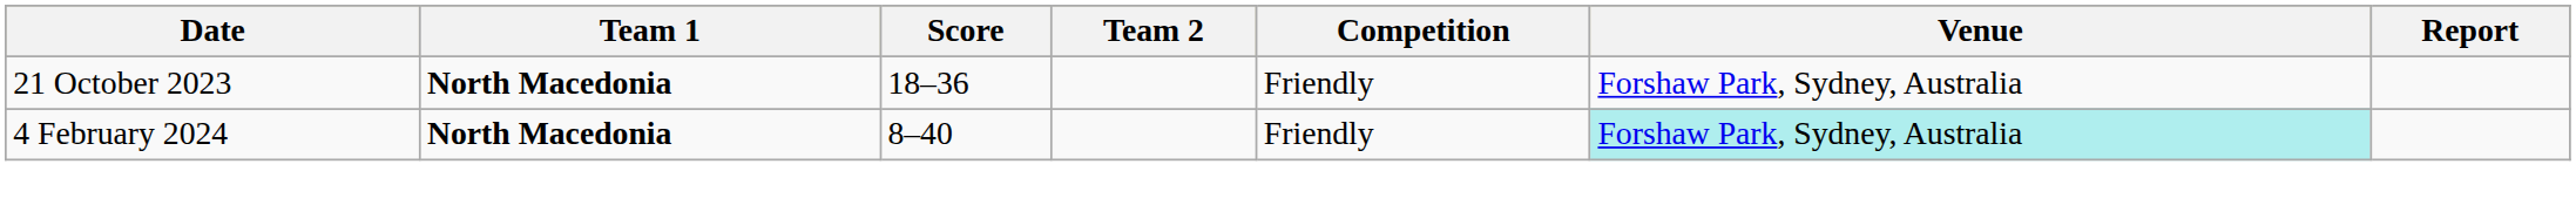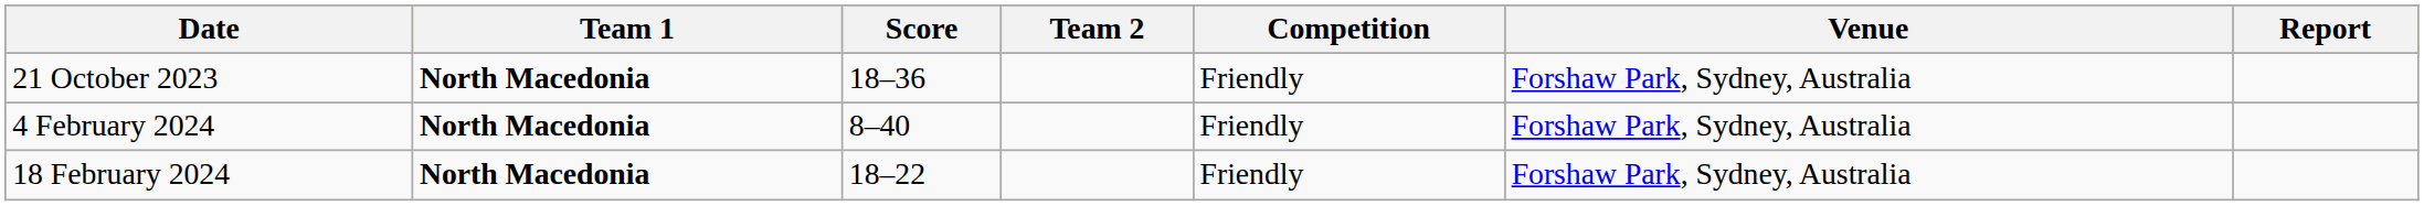4 February 2024 | Venue: paleturquoise background -> no background
+ row: 18 February 2024 | North Macedonia | 18–22 | Friendly | Forshaw Park, Sydney, Australia
